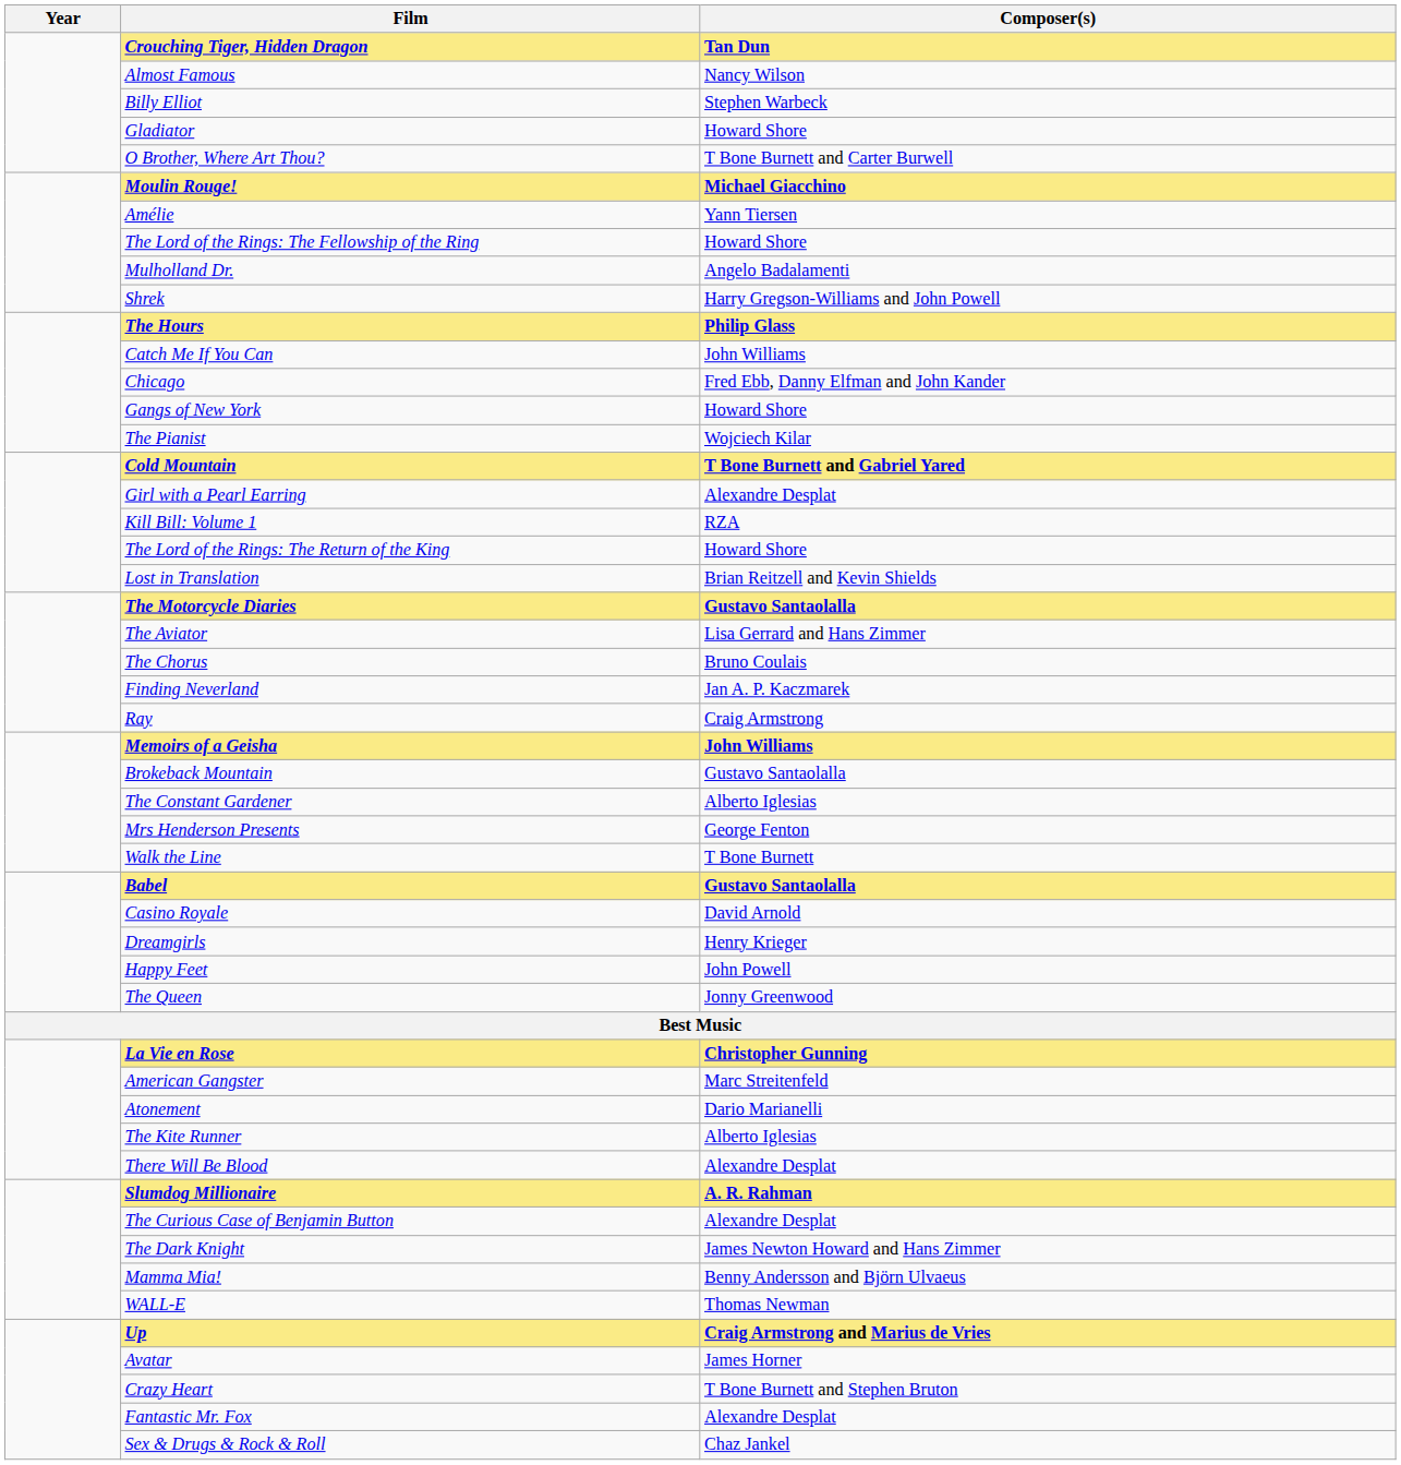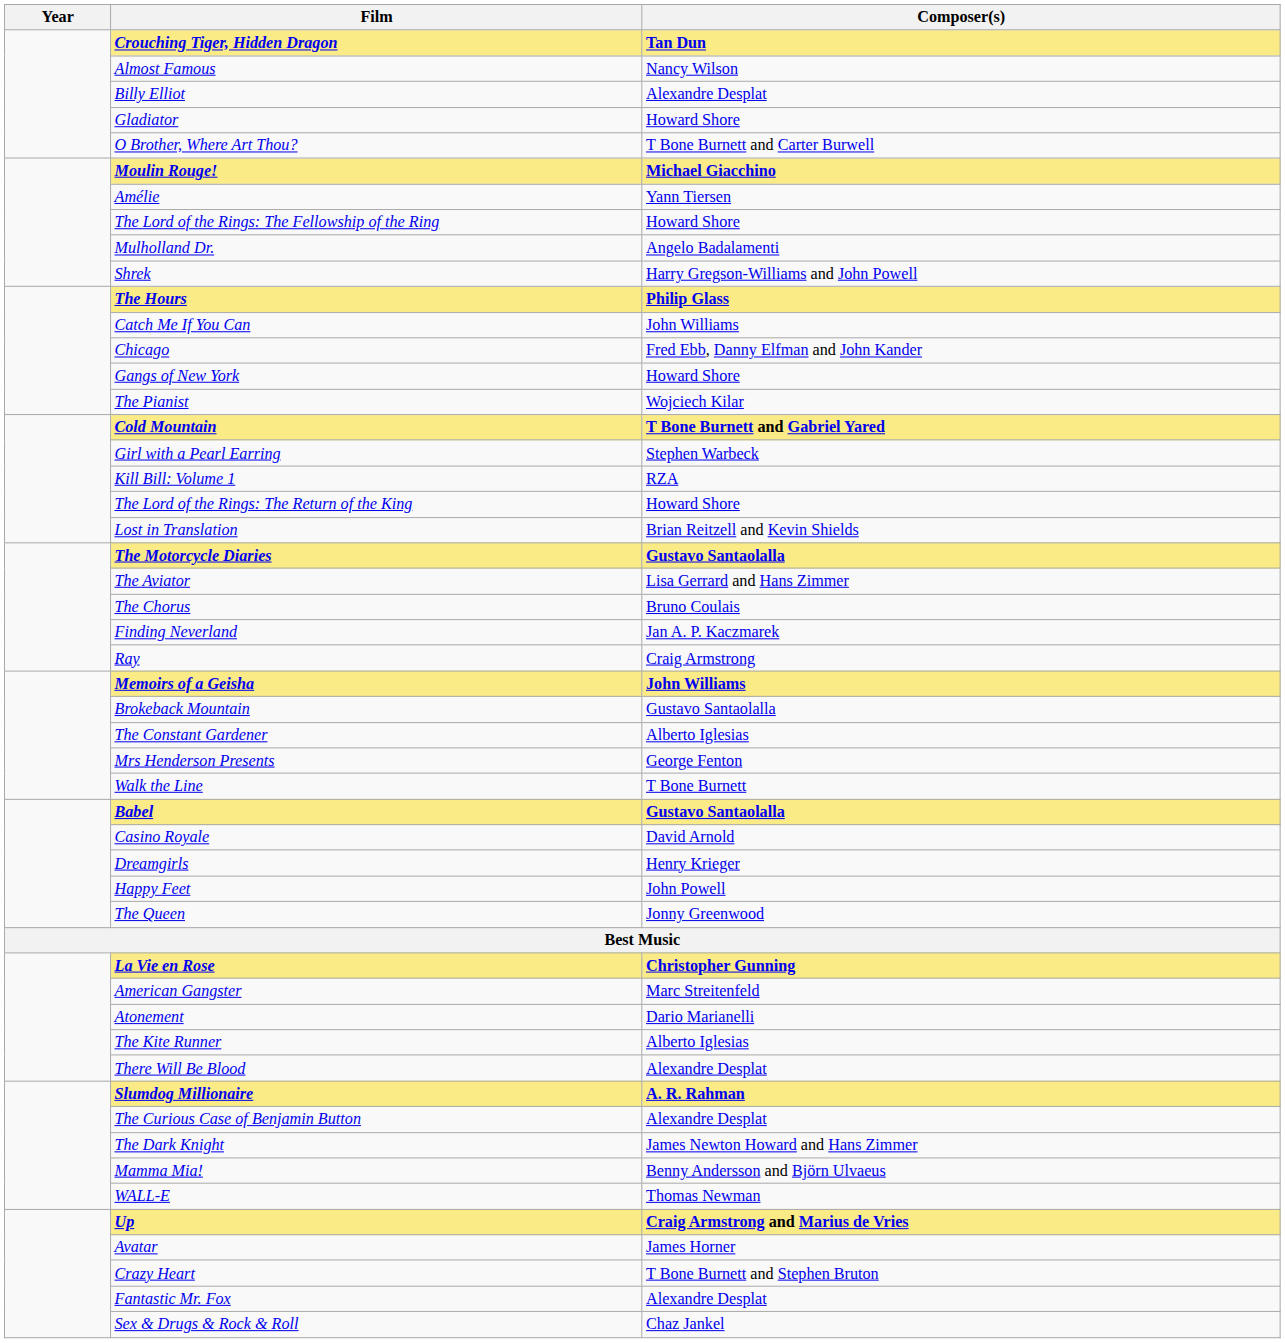Billy Elliot | Composer(s): Stephen Warbeck -> Alexandre Desplat
Girl with a Pearl Earring | Composer(s): Alexandre Desplat -> Stephen Warbeck
